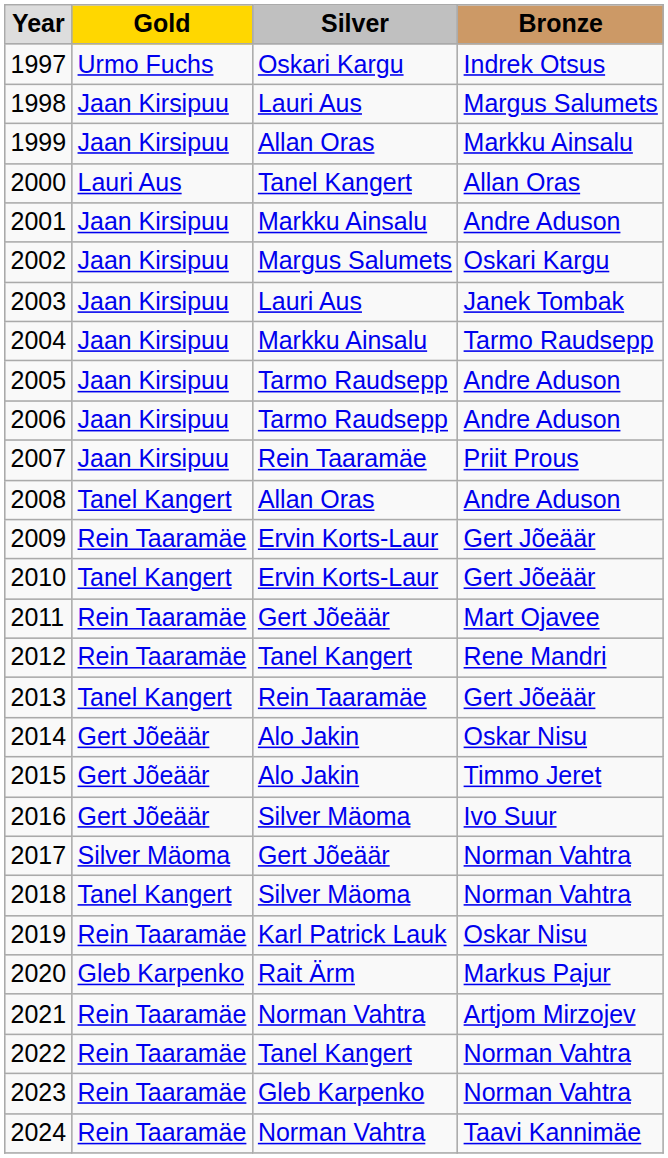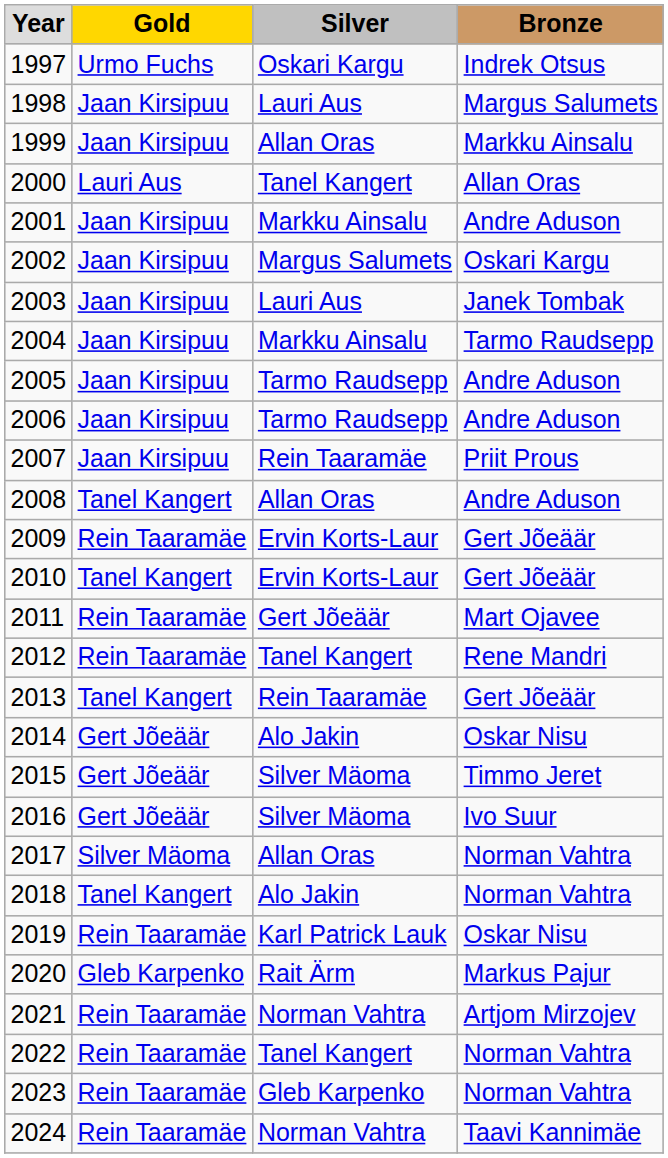2015 | Silver: Alo Jakin -> Silver Mäoma
2017 | Silver: Gert Jõeäär -> Allan Oras
2018 | Silver: Silver Mäoma -> Alo Jakin
